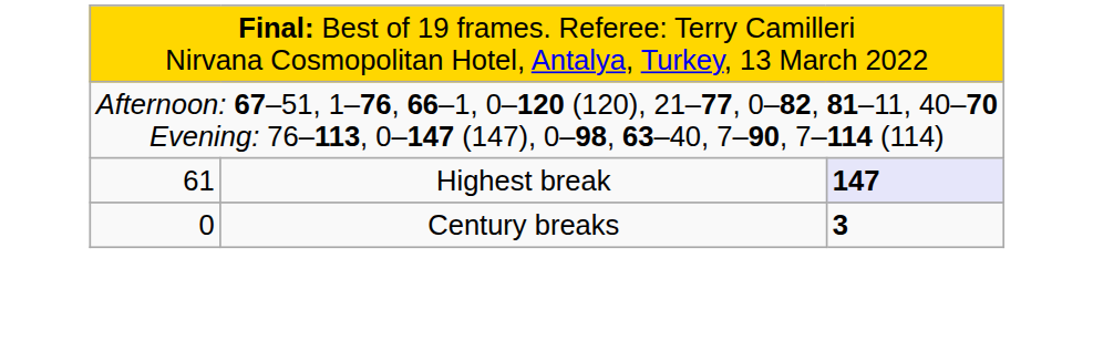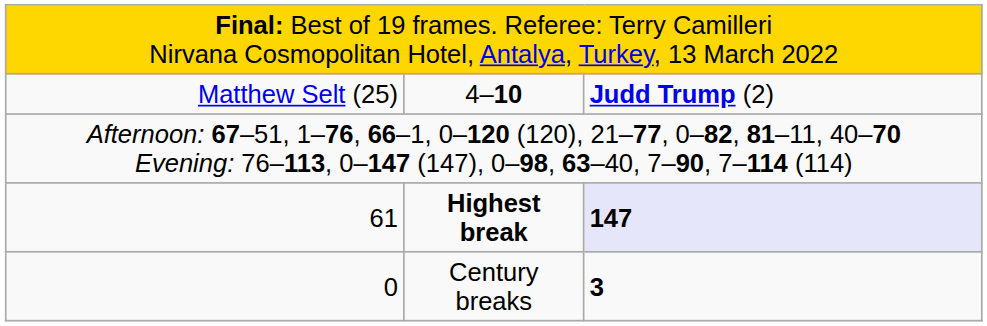+ row: Matthew Selt (25) | 4–10 | Judd Trump (2)
61 | column 2: normal -> bold
